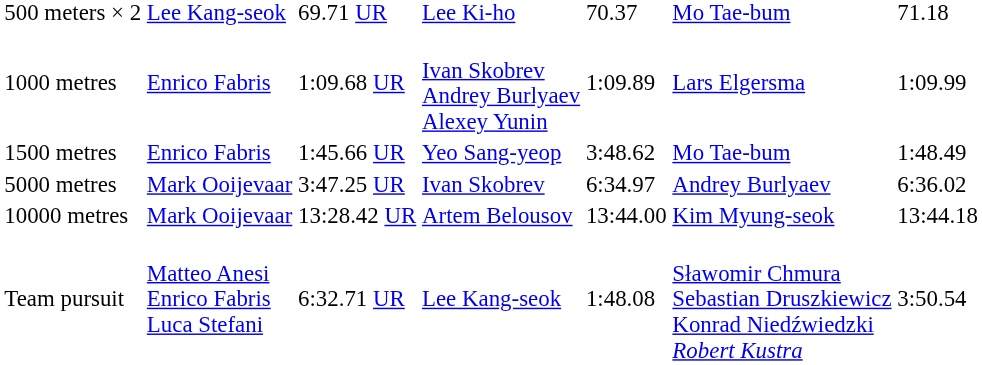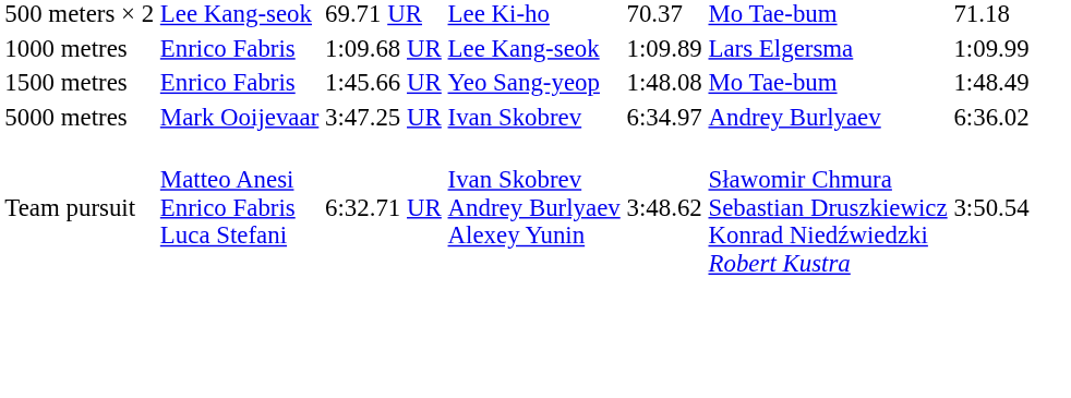1000 metres | column 4: Ivan Skobrev Andrey Burlyaev Alexey Yunin -> Lee Kang-seok
1500 metres | column 5: 3:48.62 -> 1:48.08
- row: 10000 metres | Mark Ooijevaar | 13:28.42 UR | Artem Belousov | 13:44.00 | Kim Myung-seok | 13:44.18
Team pursuit | column 4: Lee Kang-seok -> Ivan Skobrev Andrey Burlyaev Alexey Yunin
Team pursuit | column 5: 1:48.08 -> 3:48.62
